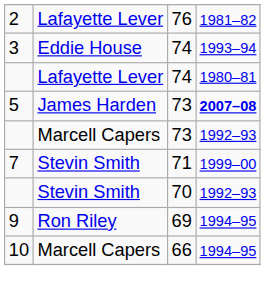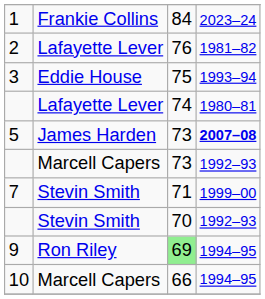+ row: 1 | Frankie Collins | 84 | 2023–24
3 | column 3: 74 -> 75
9 | column 3: no background -> lightgreen background
